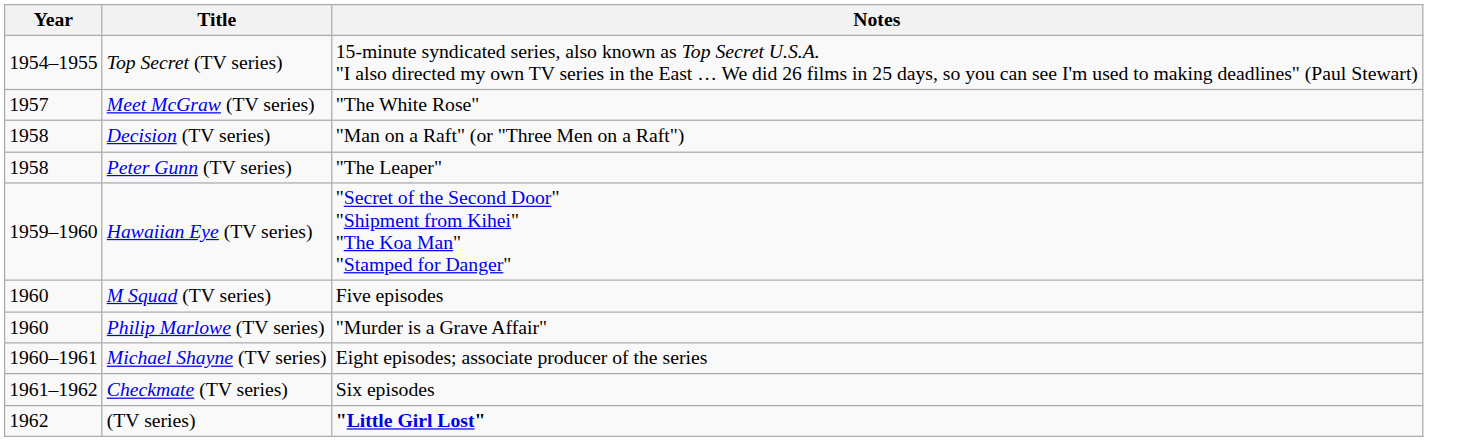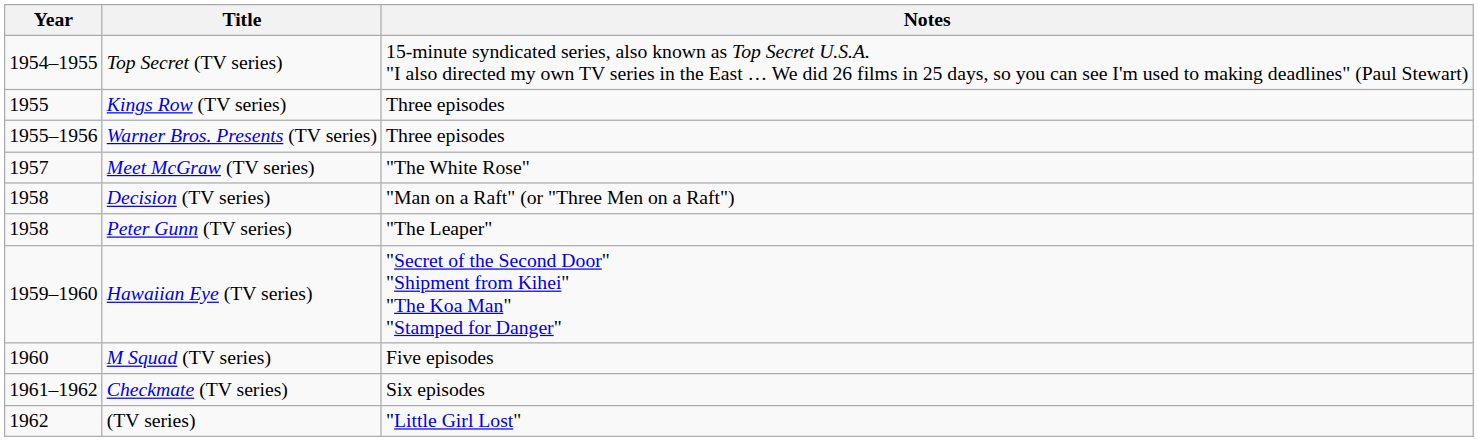+ row: 1955 | Kings Row (TV series) | Three episodes
+ row: 1955–1956 | Warner Bros. Presents (TV series) | Three episodes
- row: 1960 | Philip Marlowe (TV series) | "Murder is a Grave Affair"
- row: 1960–1961 | Michael Shayne (TV series) | Eight episodes; associate producer of the series
(TV series) | Notes: bold -> normal
